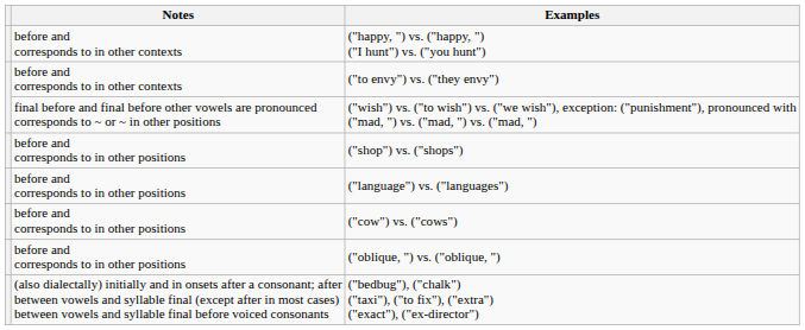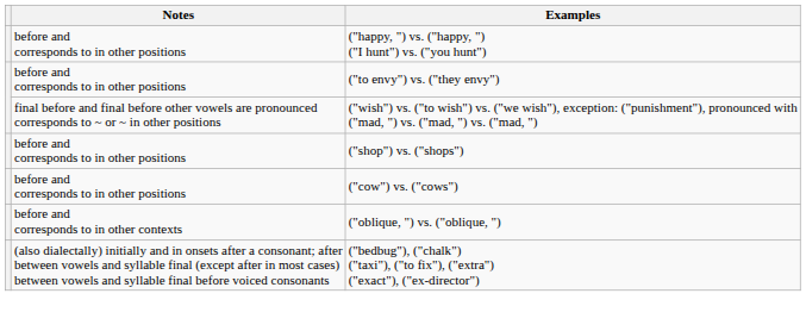("happy, ") vs. ("happy, ") ("I hunt") vs. ("you hunt") | Notes: before and corresponds to in other contexts -> before and corresponds to in other positions
("to envy") vs. ("they envy") | Notes: before and corresponds to in other contexts -> before and corresponds to in other positions
- row: before and corresponds to in other positions | ("language") vs. ("languages")
("oblique, ") vs. ("oblique, ") | Notes: before and corresponds to in other positions -> before and corresponds to in other contexts
